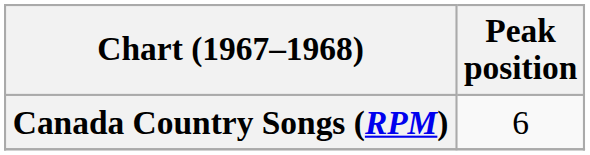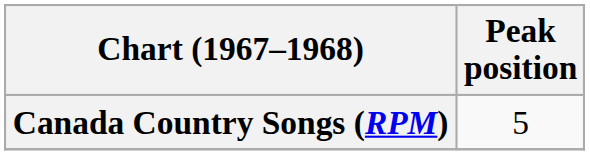Canada Country Songs (RPM) | Peak position: 6 -> 5
